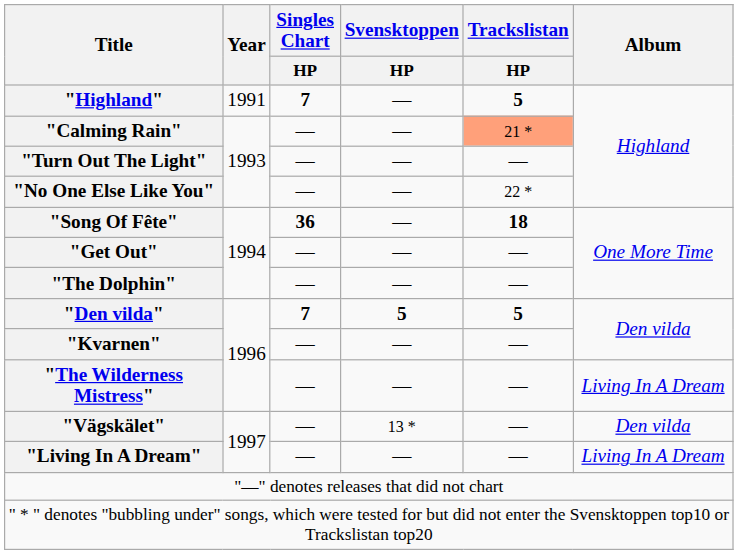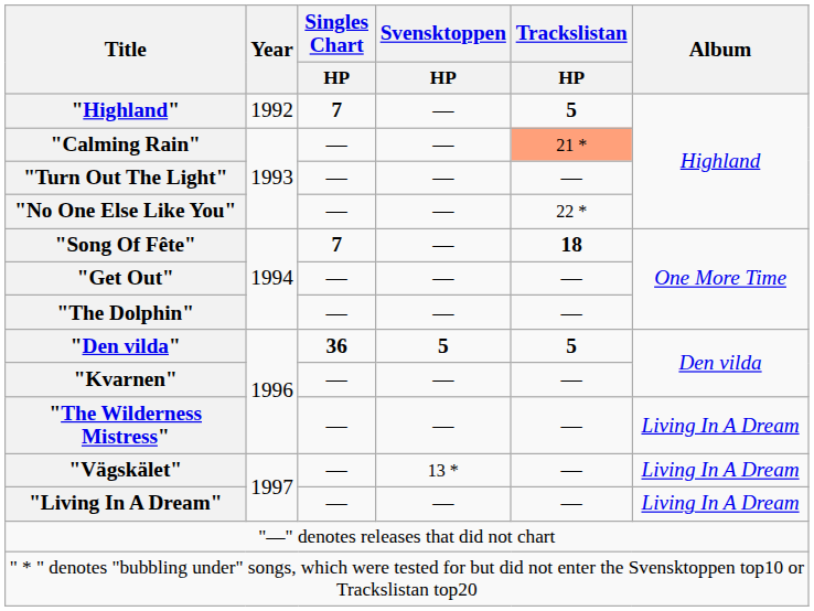"Highland" | Year: 1991 -> 1992
"Song Of Fête" | Singles Chart / HP: 36 -> 7
"Den vilda" | Singles Chart / HP: 7 -> 36
"Vägskälet" | Album: Den vilda -> Living In A Dream
